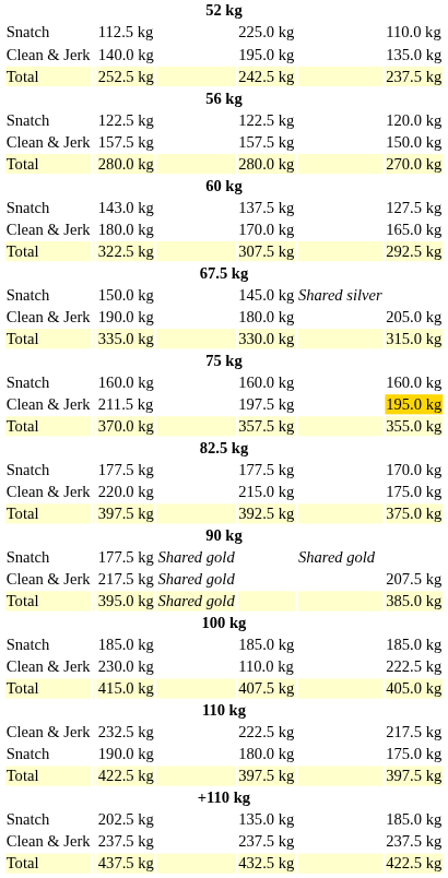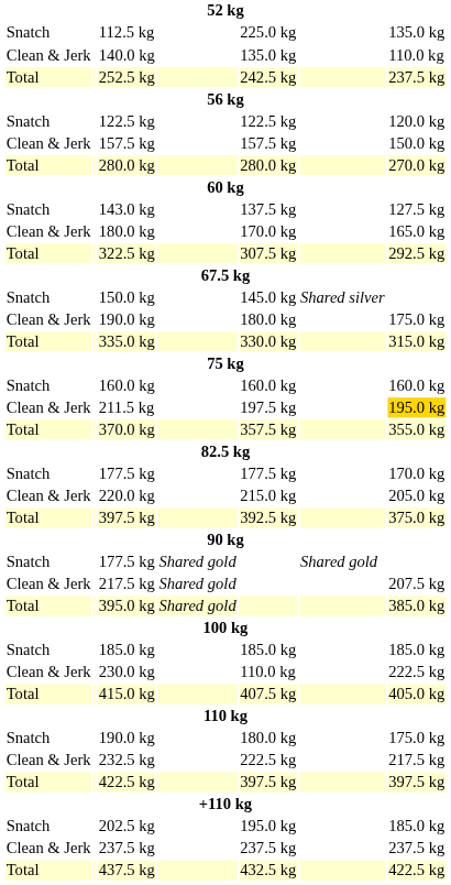112.5 kg | column 7: 110.0 kg -> 135.0 kg
140.0 kg | column 5: 195.0 kg -> 135.0 kg
140.0 kg | column 7: 135.0 kg -> 110.0 kg
Clean & Jerk / 190.0 kg | column 7: 205.0 kg -> 175.0 kg
220.0 kg | column 7: 175.0 kg -> 205.0 kg
rows swapped: Snatch / 190.0 kg <-> 232.5 kg
202.5 kg | column 5: 135.0 kg -> 195.0 kg
